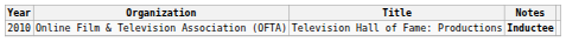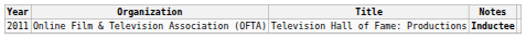Online Film & Television Association (OFTA) | Year: 2010 -> 2011
